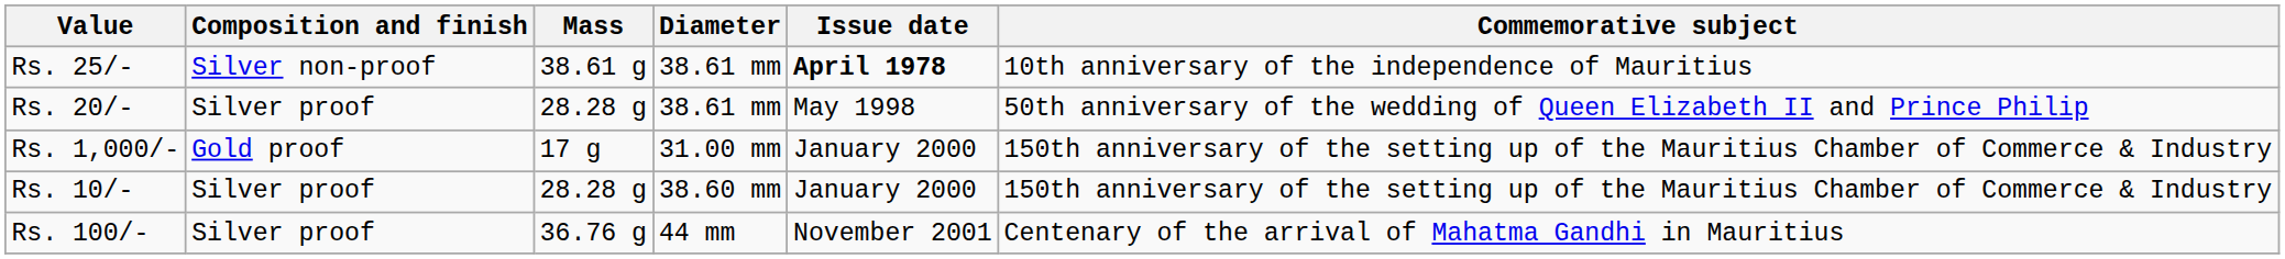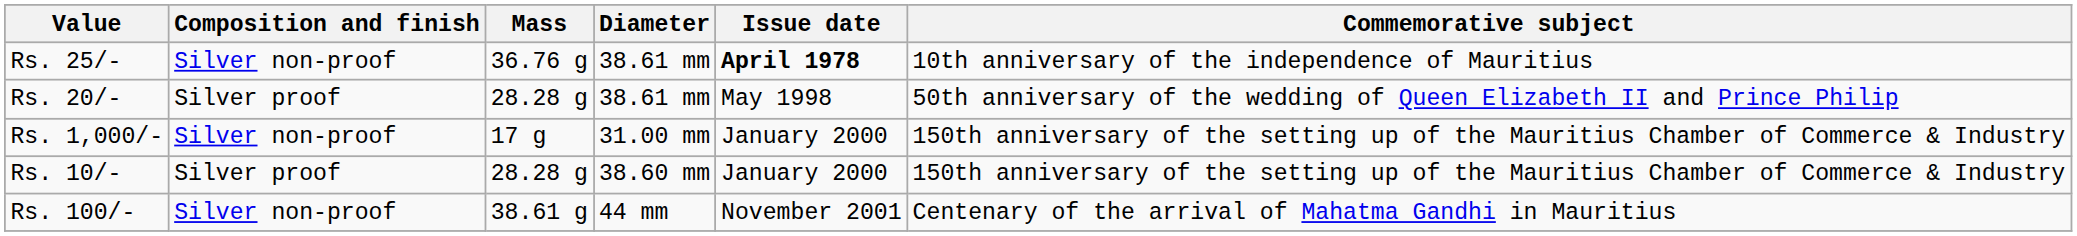Rs. 25/- | Mass: 38.61 g -> 36.76 g
Rs. 1,000/- | Composition and finish: Gold proof -> Silver non-proof
Rs. 100/- | Composition and finish: Silver proof -> Silver non-proof
Rs. 100/- | Mass: 36.76 g -> 38.61 g
